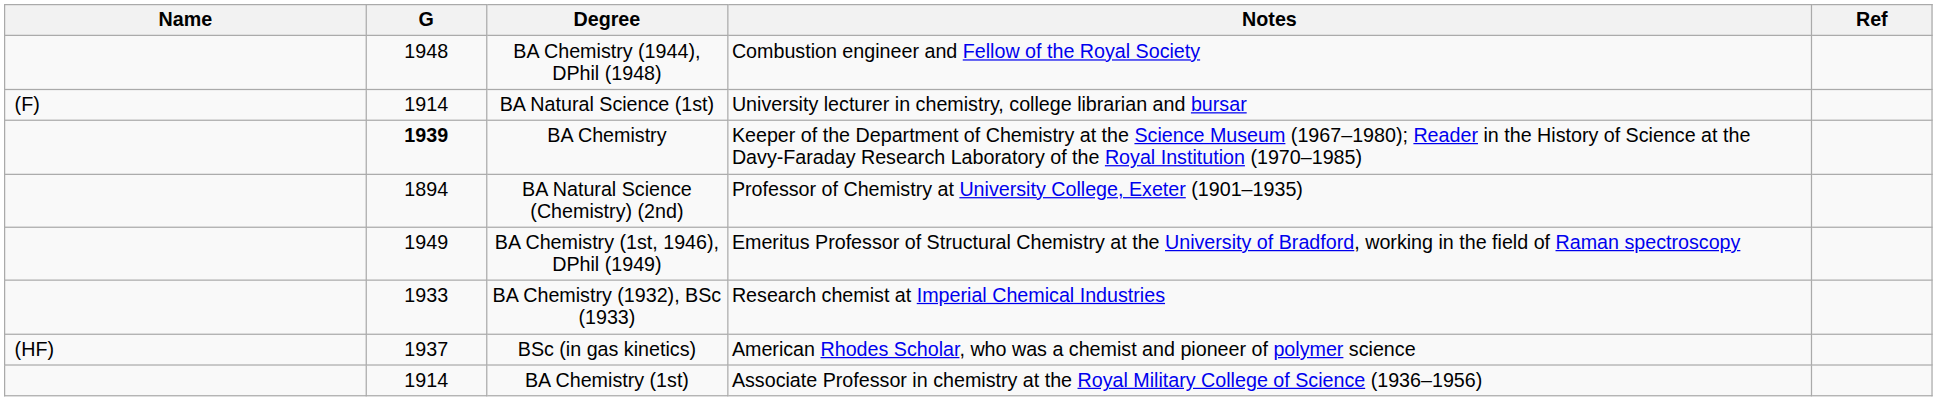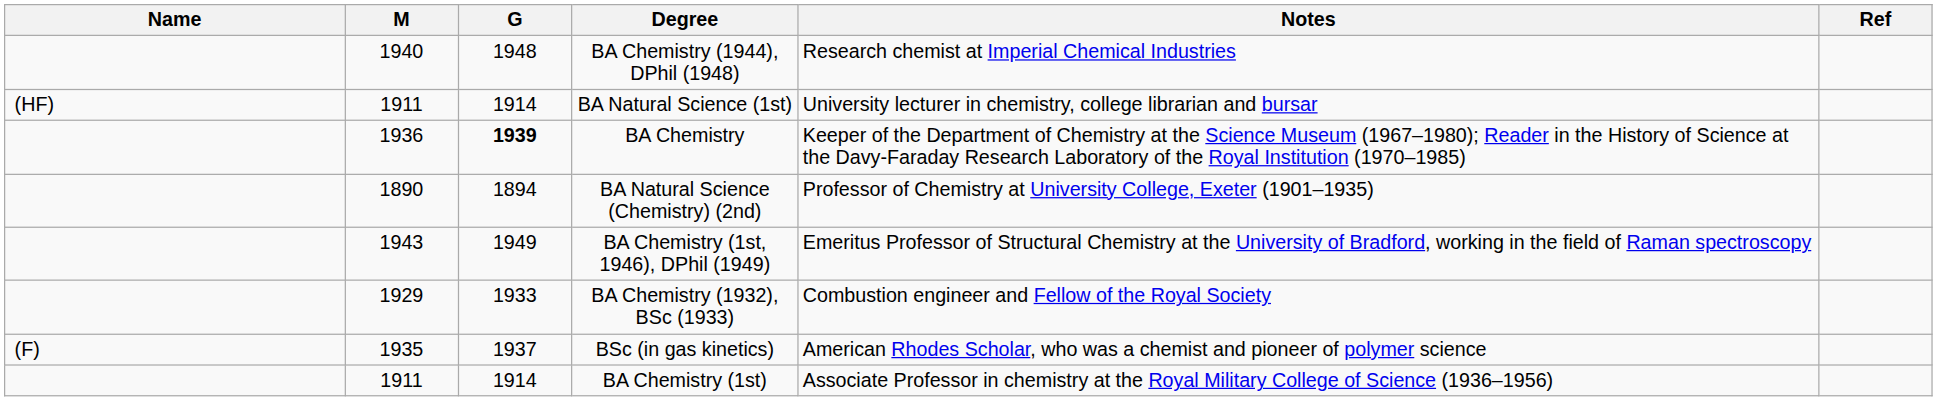+ column: M | 1940 | 1911 | 1936 | 1890 | 1943 | 1929 | 1935 | 1911
BA Chemistry (1944), DPhil (1948) | Notes: Combustion engineer and Fellow of the Royal Society -> Research chemist at Imperial Chemical Industries
BA Natural Science (1st) | Name: (F) -> (HF)
BA Chemistry (1932), BSc (1933) | Notes: Research chemist at Imperial Chemical Industries -> Combustion engineer and Fellow of the Royal Society
BSc (in gas kinetics) | Name: (HF) -> (F)
